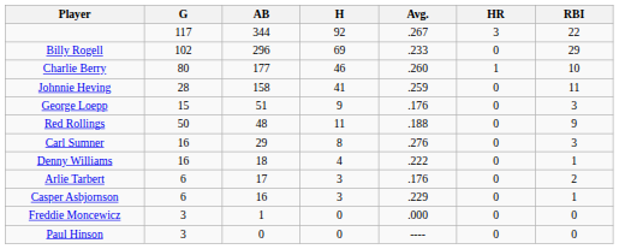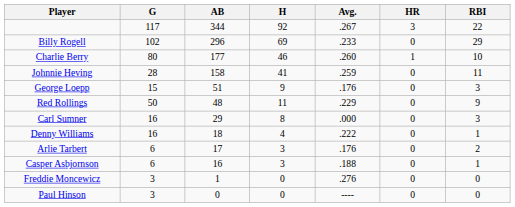Red Rollings | Avg.: .188 -> .229
Carl Sumner | Avg.: .276 -> .000
Casper Asbjornson | Avg.: .229 -> .188
Freddie Moncewicz | Avg.: .000 -> .276
